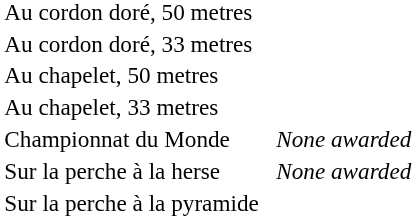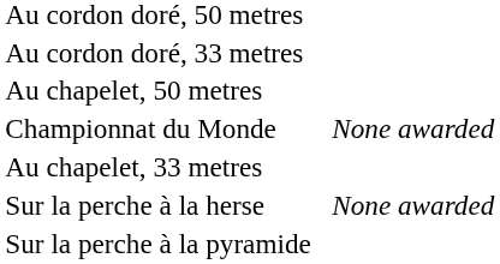rows swapped: Au chapelet, 33 metres <-> Championnat du Monde
